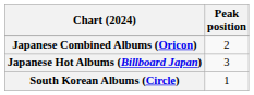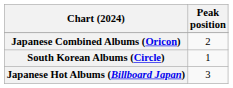rows swapped: Japanese Hot Albums (Billboard Japan) <-> South Korean Albums (Circle)
